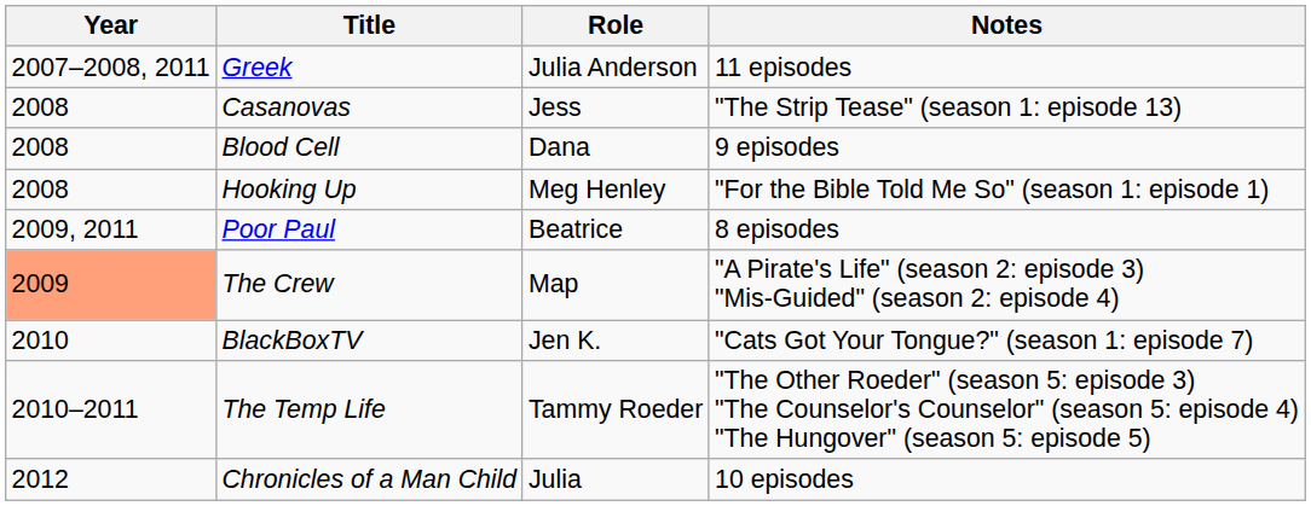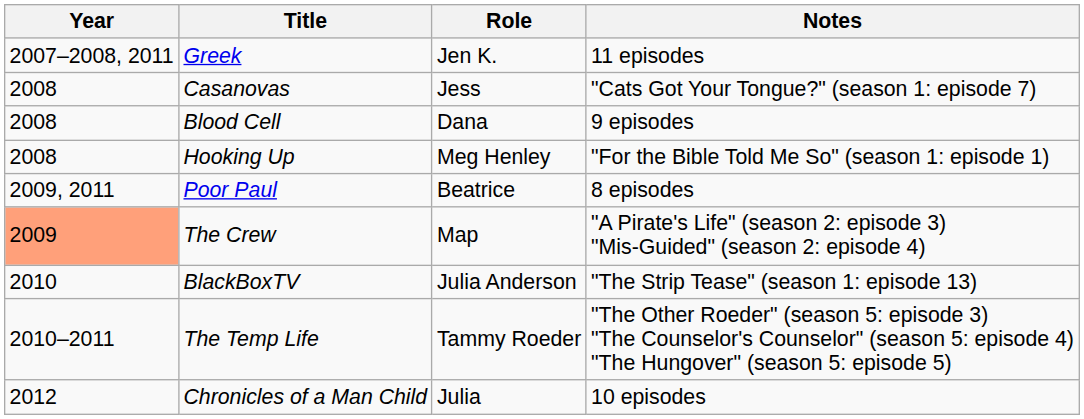Greek | Role: Julia Anderson -> Jen K.
Casanovas | Notes: "The Strip Tease" (season 1: episode 13) -> "Cats Got Your Tongue?" (season 1: episode 7)
BlackBoxTV | Role: Jen K. -> Julia Anderson
BlackBoxTV | Notes: "Cats Got Your Tongue?" (season 1: episode 7) -> "The Strip Tease" (season 1: episode 13)
